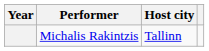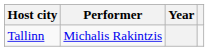columns swapped: Year <-> Host city
